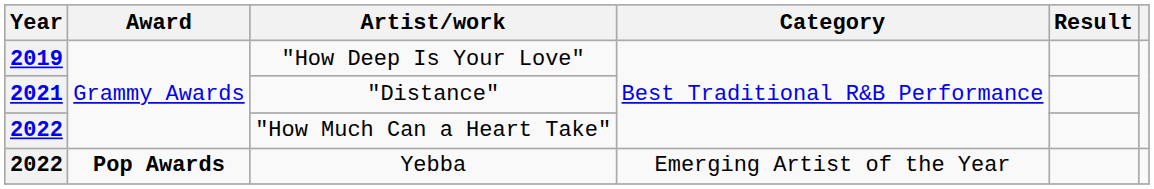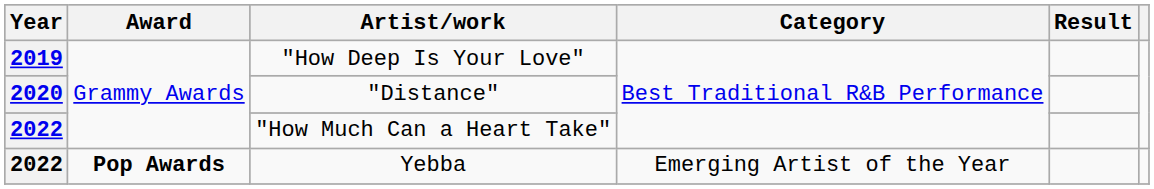"Distance" | Year: 2021 -> 2020
